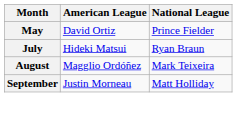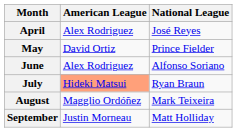+ row: April | Alex Rodriguez | José Reyes
+ row: June | Alex Rodriguez | Alfonso Soriano
July | American League: no background -> lightsalmon background
